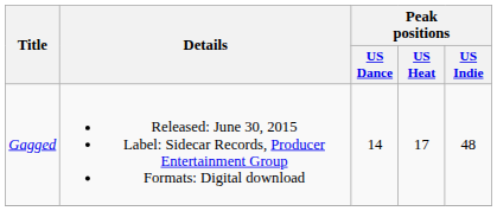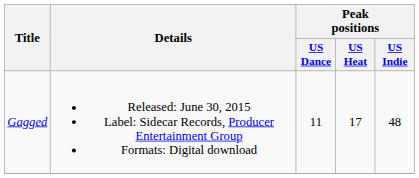Gagged | Peak positions / US Dance: 14 -> 11
